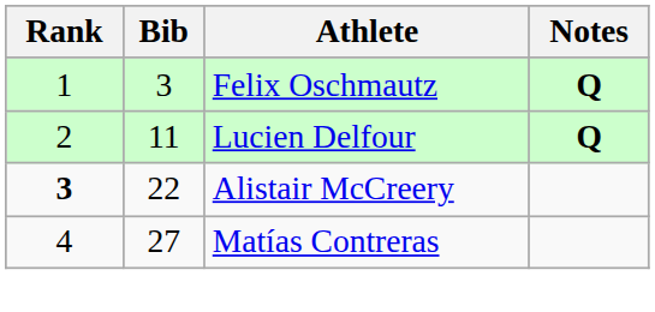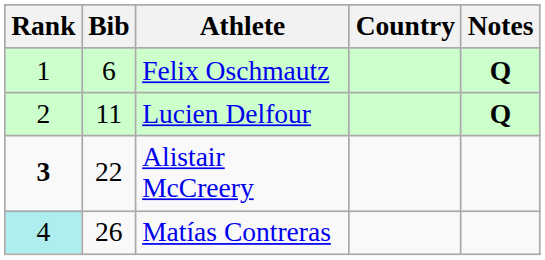+ column: Country
Felix Oschmautz | Bib: 3 -> 6
Matías Contreras | Rank: no background -> paleturquoise background
Matías Contreras | Bib: 27 -> 26
